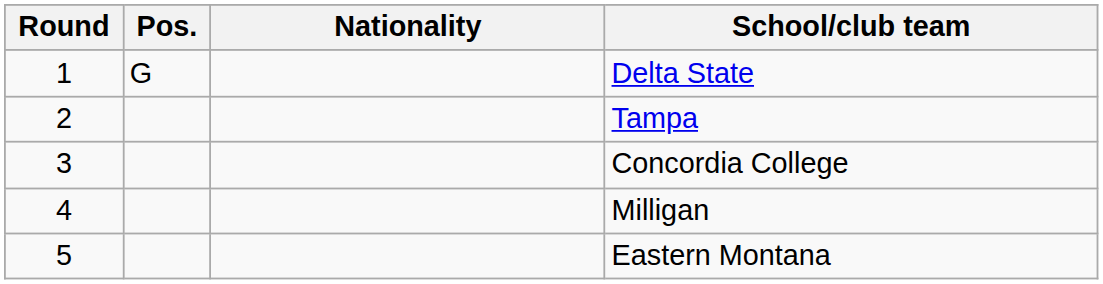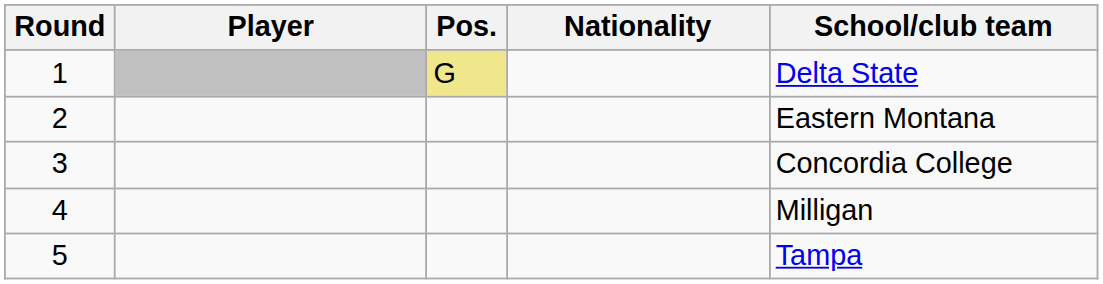+ column: Player
1 | Pos.: no background -> khaki background
2 | School/club team: Tampa -> Eastern Montana
5 | School/club team: Eastern Montana -> Tampa
